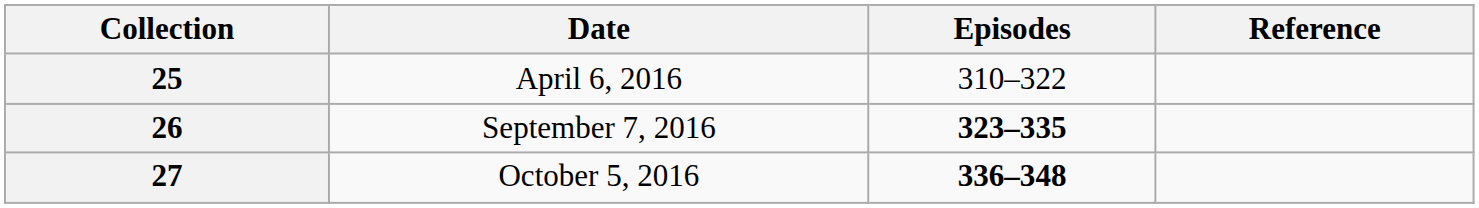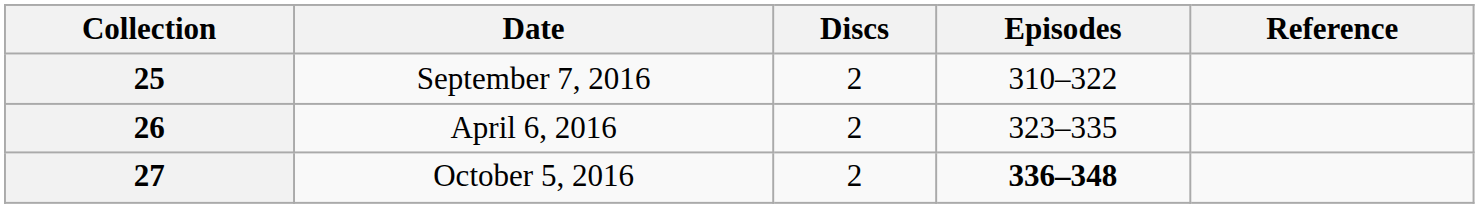+ column: Discs | 2 | 2 | 2
25 | Date: April 6, 2016 -> September 7, 2016
26 | Date: September 7, 2016 -> April 6, 2016
26 | Episodes: bold -> normal
